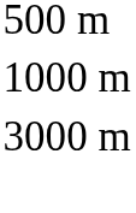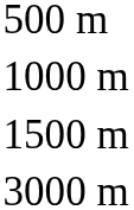+ row: 1500 m
